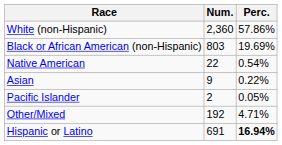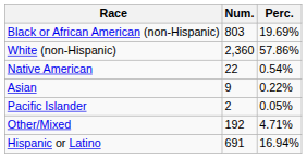rows swapped: White (non-Hispanic) <-> Black or African American (non-Hispanic)
Hispanic or Latino | Perc.: bold -> normal
